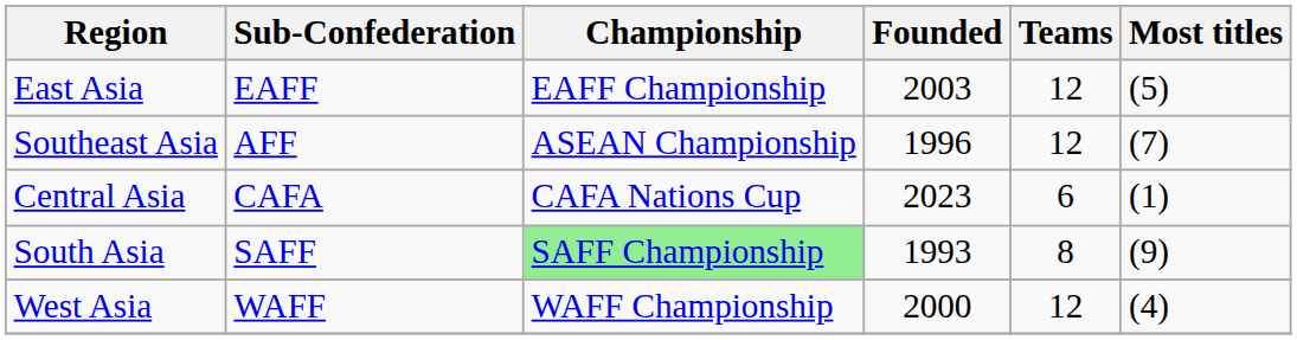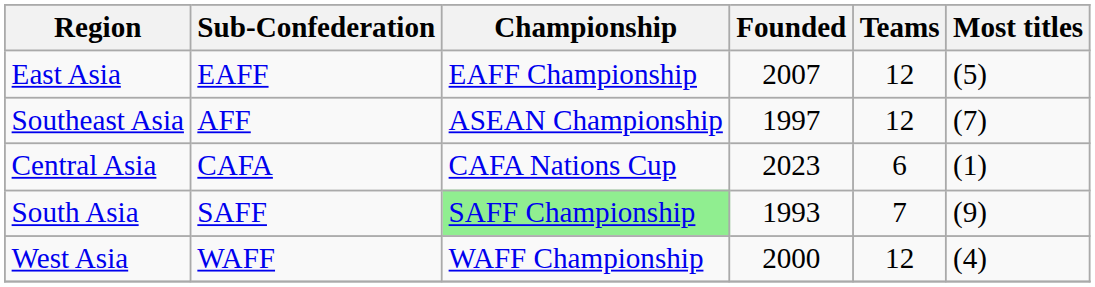East Asia | Founded: 2003 -> 2007
Southeast Asia | Founded: 1996 -> 1997
South Asia | Teams: 8 -> 7
